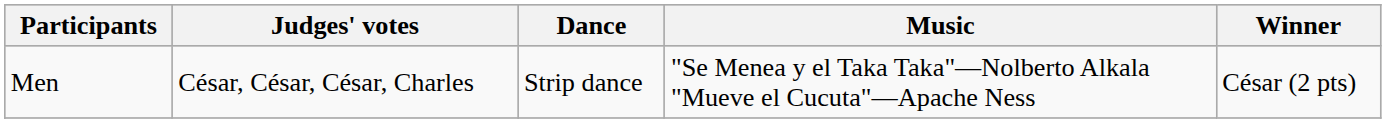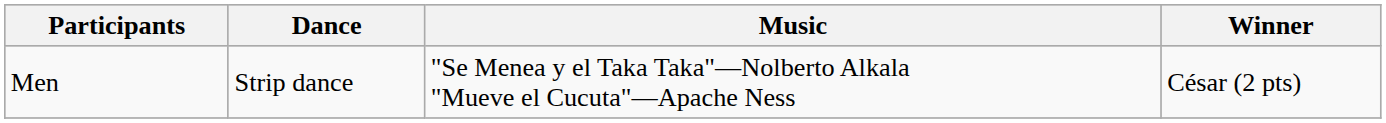- column: Judges' votes | César, César, César, Charles
